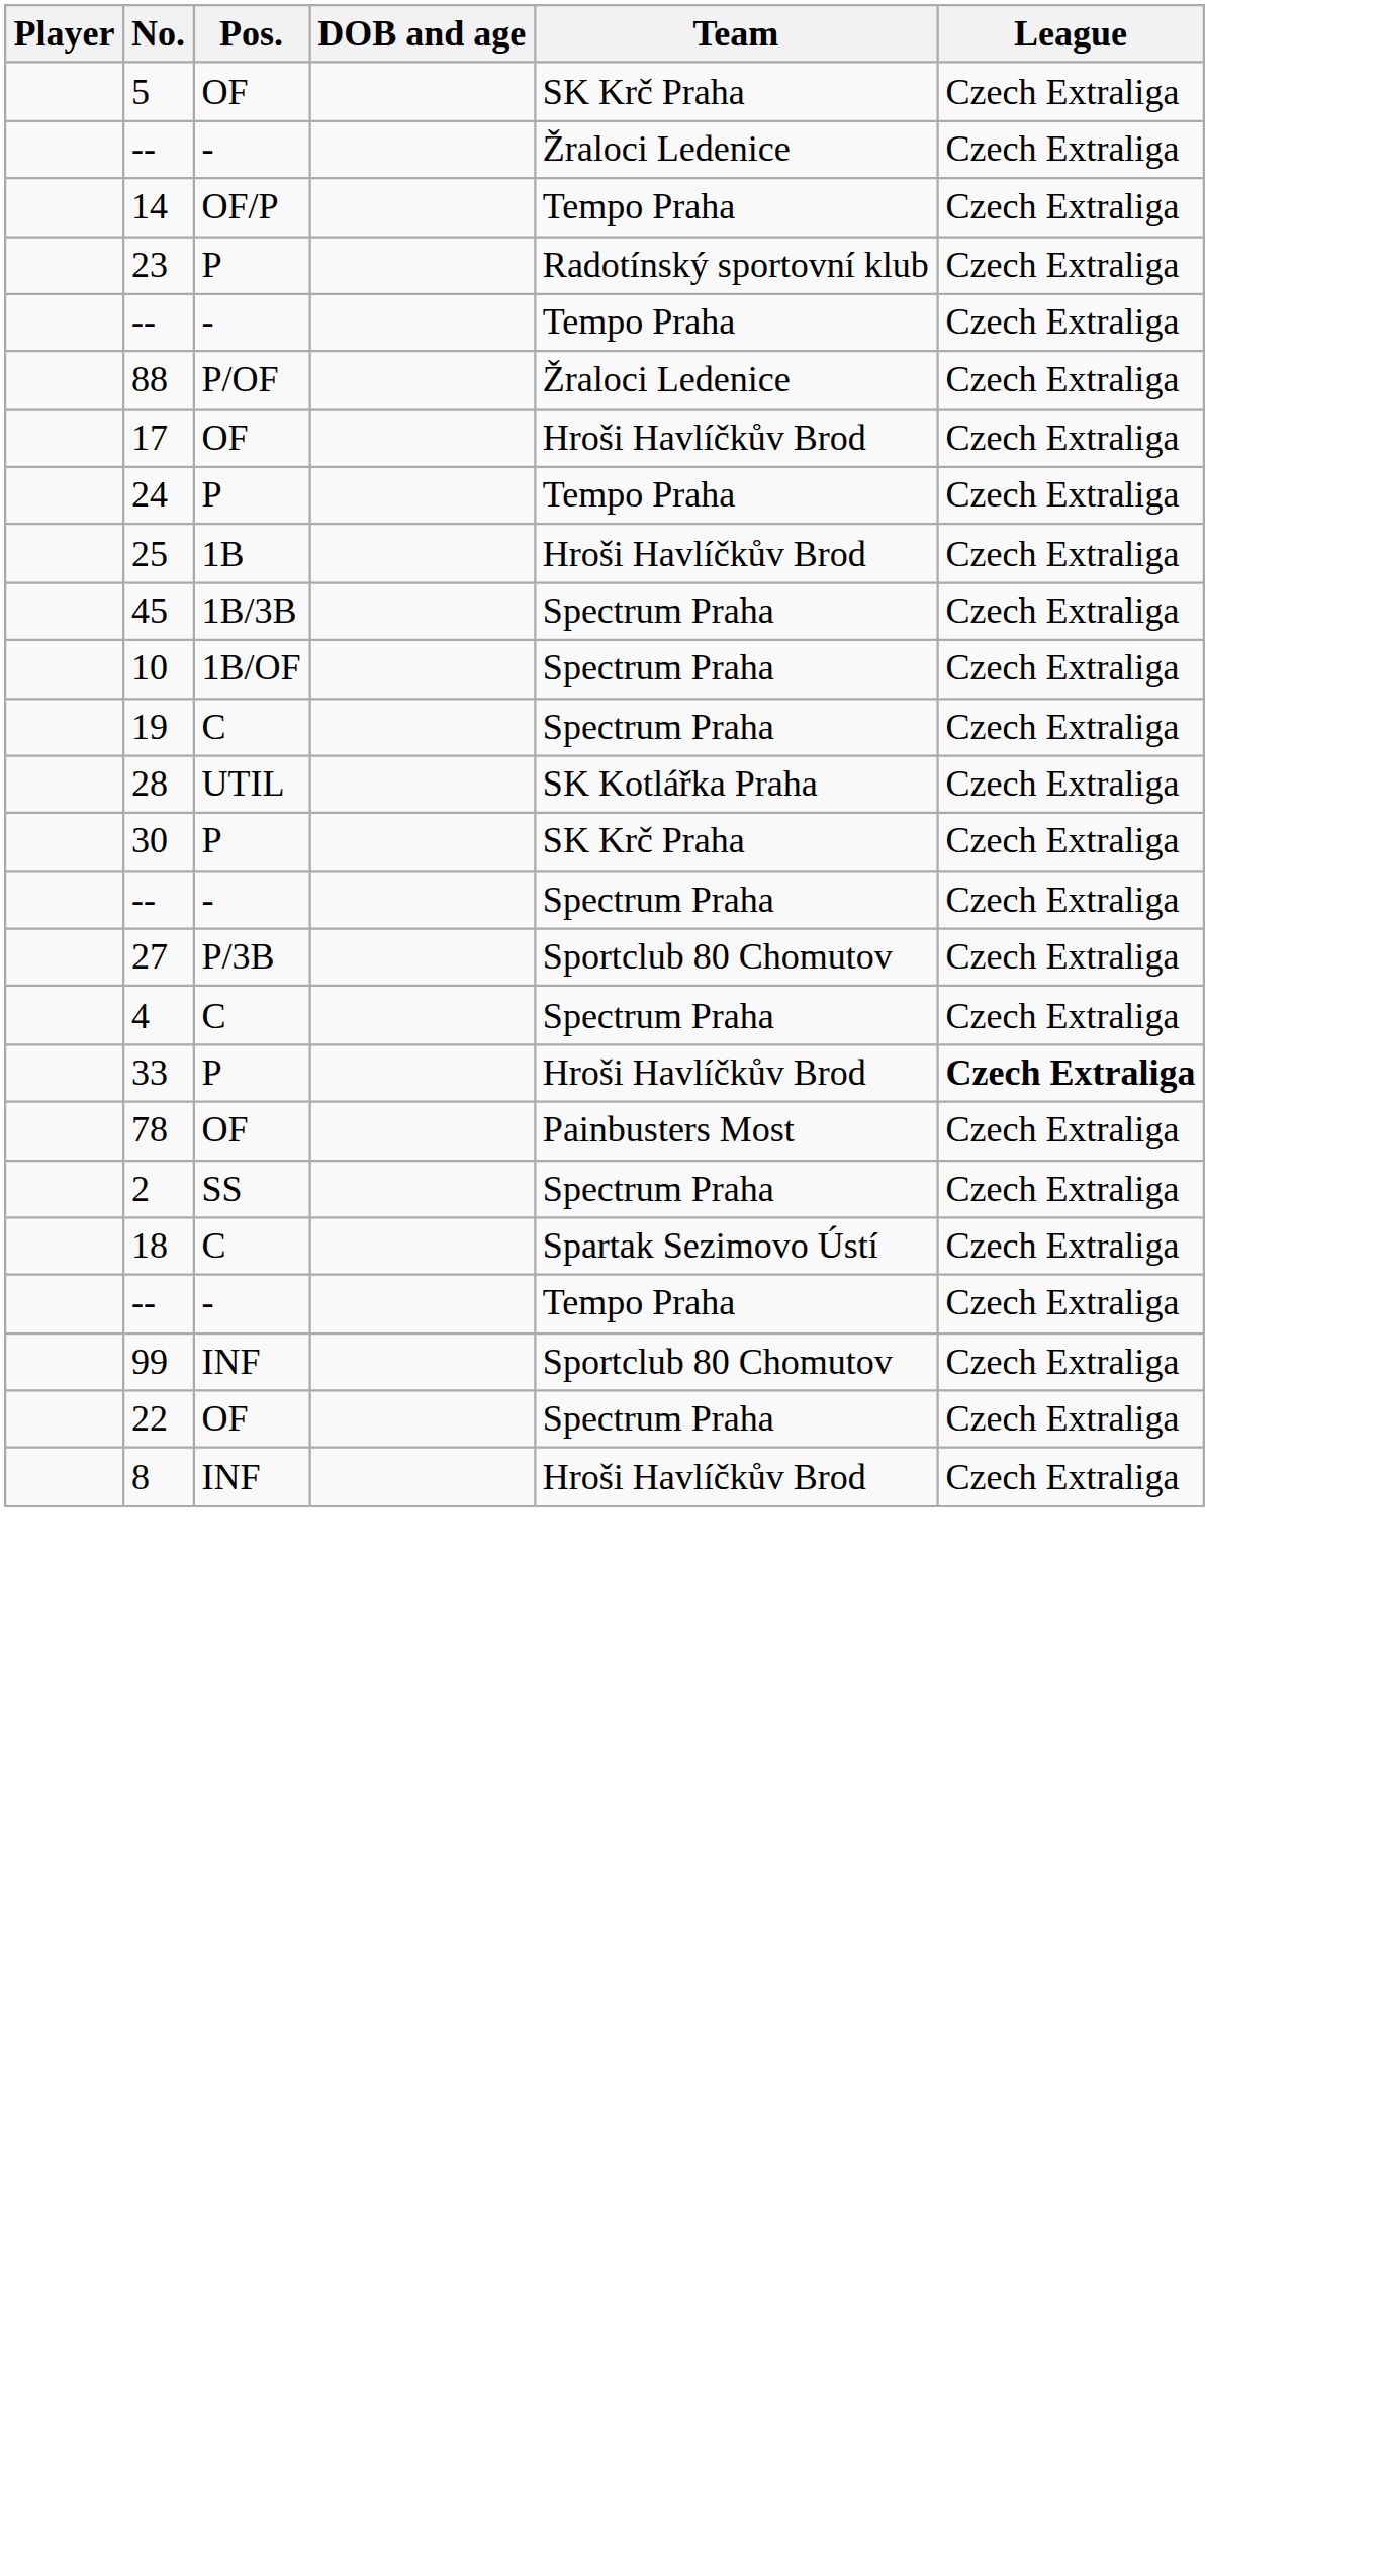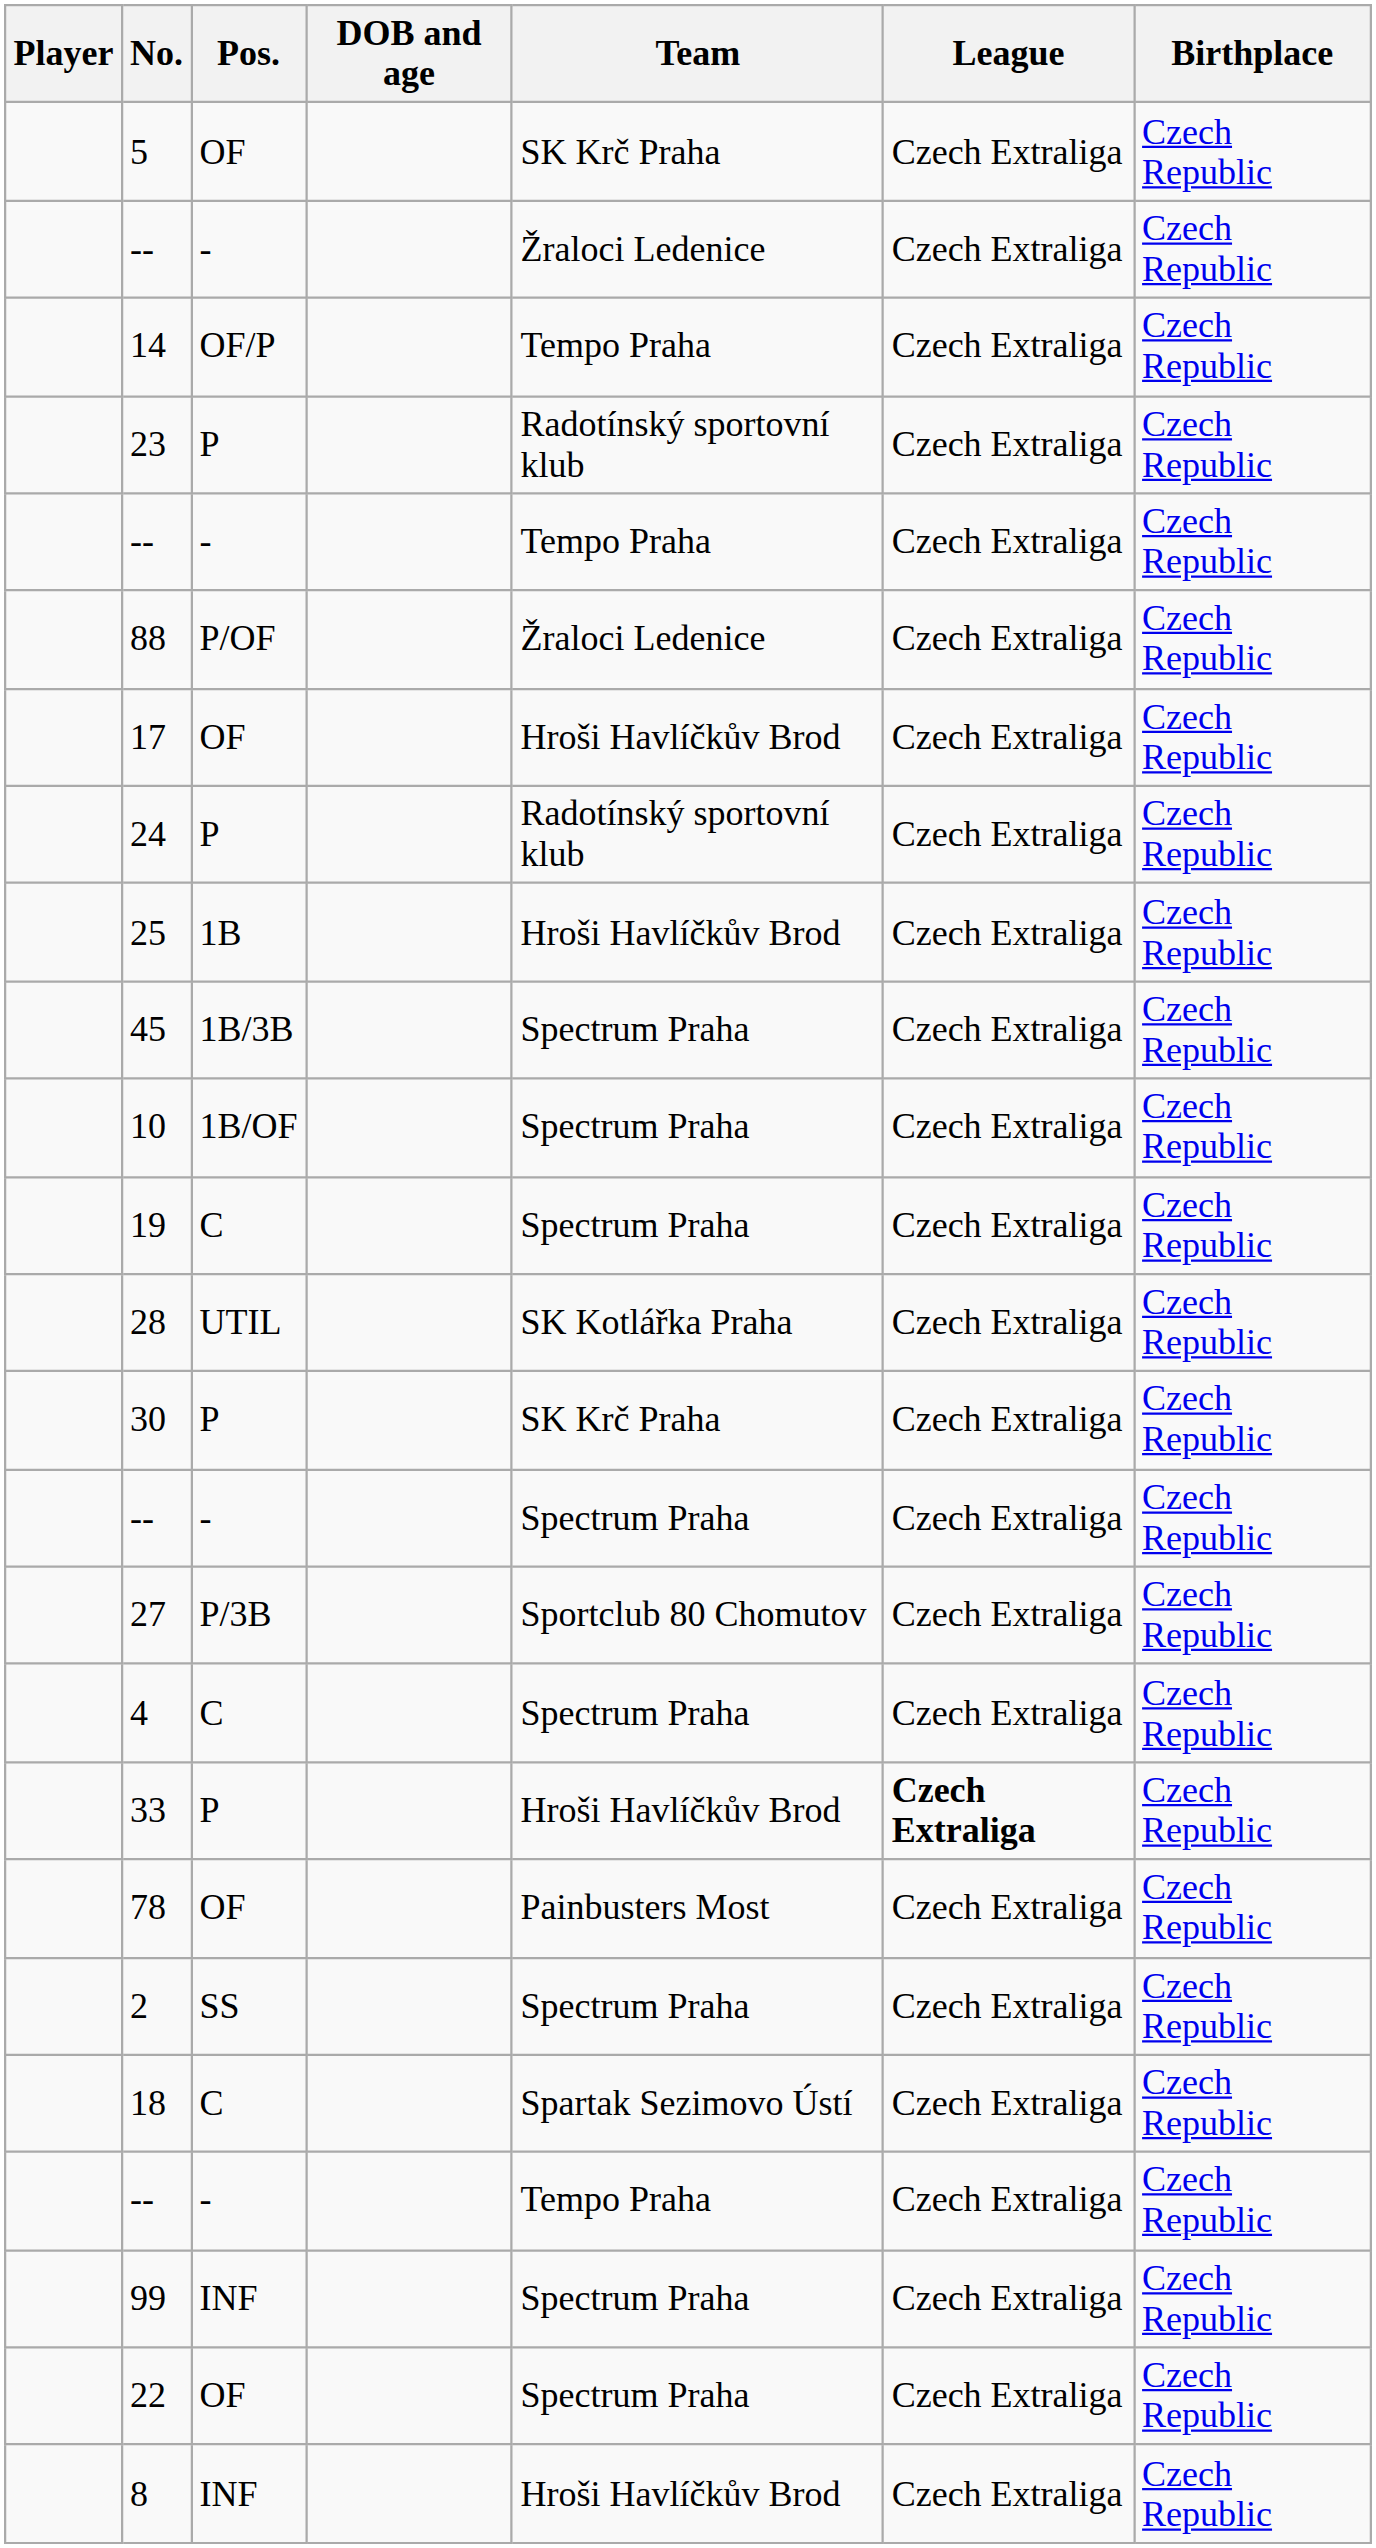+ column: Birthplace | Czech Republic | Czech Republic | Czech Republic | Czech Republic | Czech Republic | Czech Republic | Czech Republic | Czech Republic | Czech Republic | Czech Republic | Czech Republic | Czech Republic | Czech Republic | Czech Republic | Czech Republic | Czech Republic | Czech Republic | Czech Republic | Czech Republic | Czech Republic | Czech Republic | Czech Republic | Czech Republic | Czech Republic | Czech Republic
24 | Team: Tempo Praha -> Radotínský sportovní klub
99 | Team: Sportclub 80 Chomutov -> Spectrum Praha
